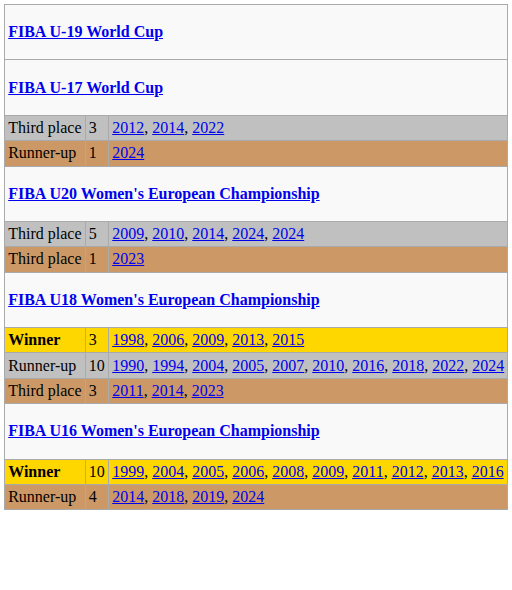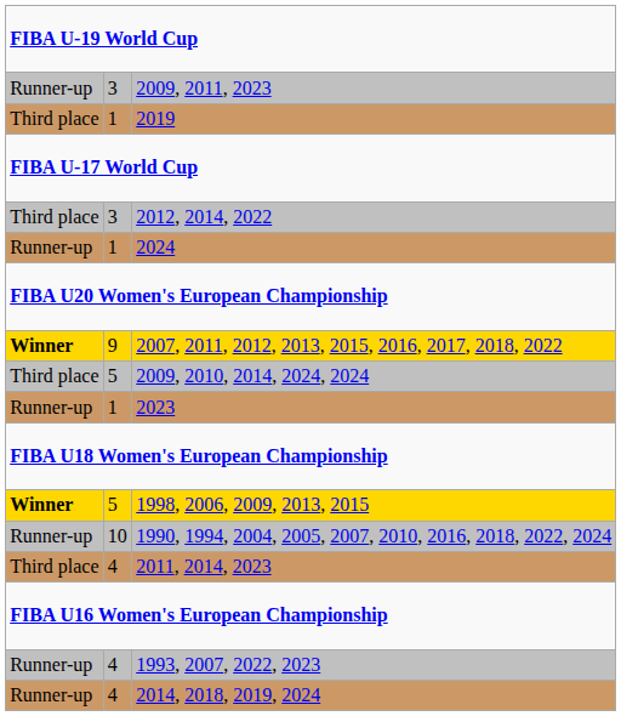+ row: Runner-up | 3 | 2009, 2011, 2023
+ row: Third place | 1 | 2019
+ row: Winner | 9 | 2007, 2011, 2012, 2013, 2015, 2016, 2017, 2018, 2022
2023 | column 1: Third place -> Runner-up
1998, 2006, 2009, 2013, 2015 | column 2: 3 -> 5
2011, 2014, 2023 | column 2: 3 -> 4
- row: Winner | 10 | 1999, 2004, 2005, 2006, 2008, 2009, 2011, 2012, 2013, 2016
+ row: Runner-up | 4 | 1993, 2007, 2022, 2023
